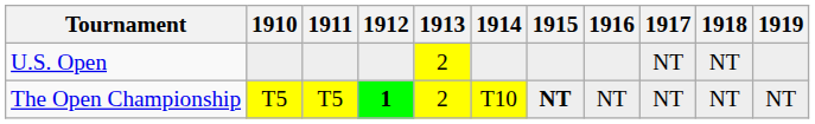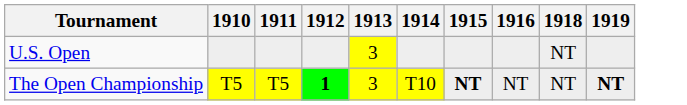- column: 1917 | NT | NT
U.S. Open | 1913: 2 -> 3
The Open Championship | 1913: 2 -> 3
The Open Championship | 1919: normal -> bold
